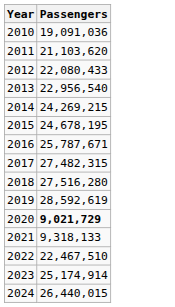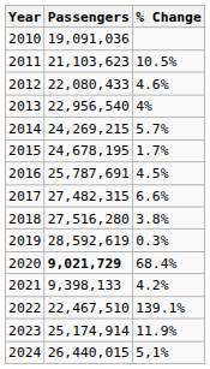+ column: % Change | 10.5% | 4.6% | 4% | 5.7% | 1.7% | 4.5% | 6.6% | 3.8% | 0.3% | 68.4% | 4.2% | 139.1% | 11.9% | 5,1%
2011 | Passengers: 21,103,620 -> 21,103,623
2016 | Passengers: 25,787,671 -> 25,787,691
2021 | Passengers: 9,318,133 -> 9,398,133
